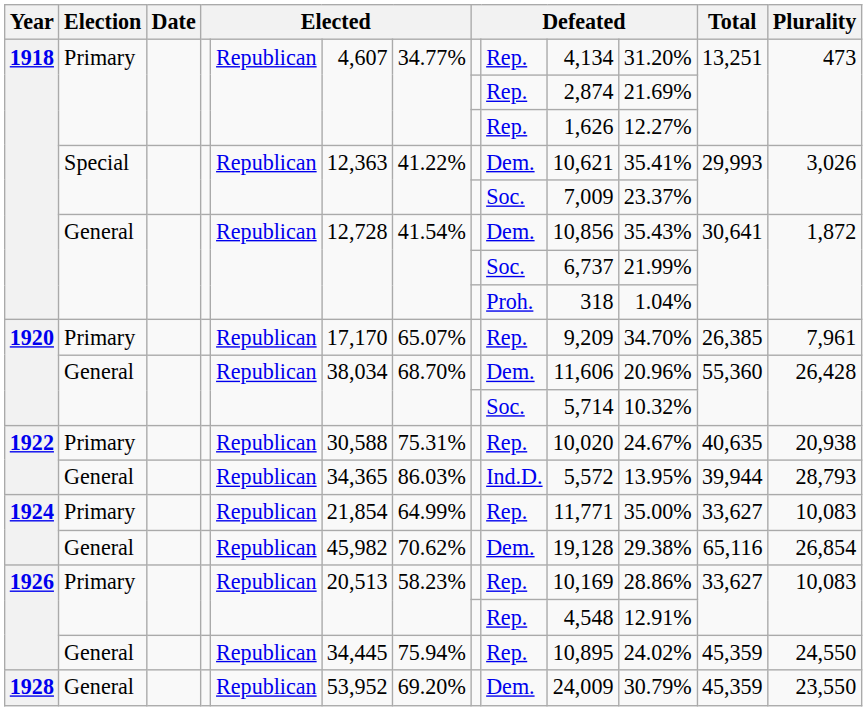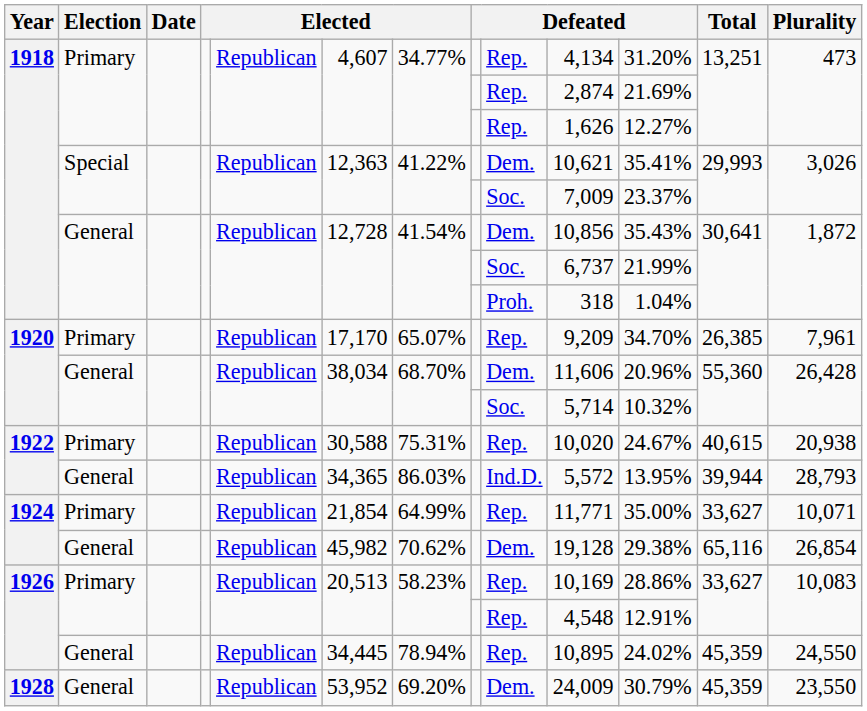1922 / Primary | Total: 40,635 -> 40,615
1924 / Primary | Plurality: 10,083 -> 10,071
1926 / General | column 7: 75.94% -> 78.94%
